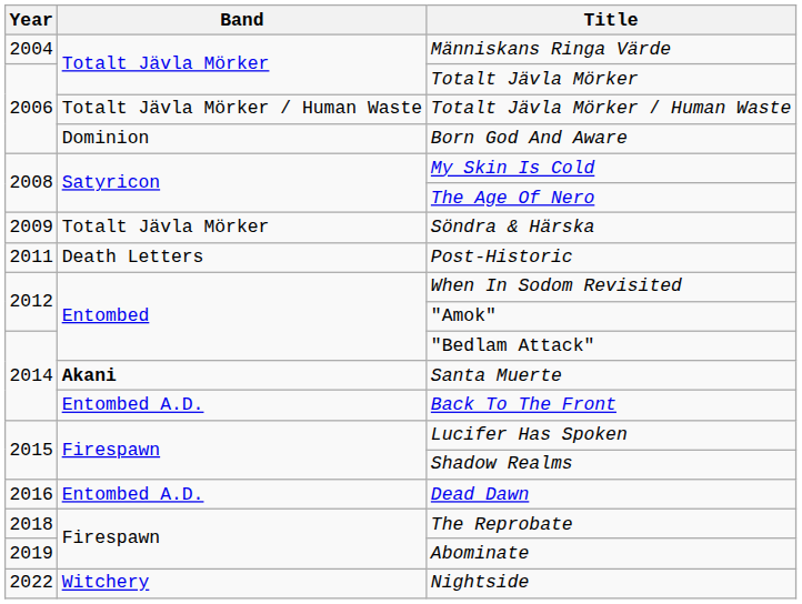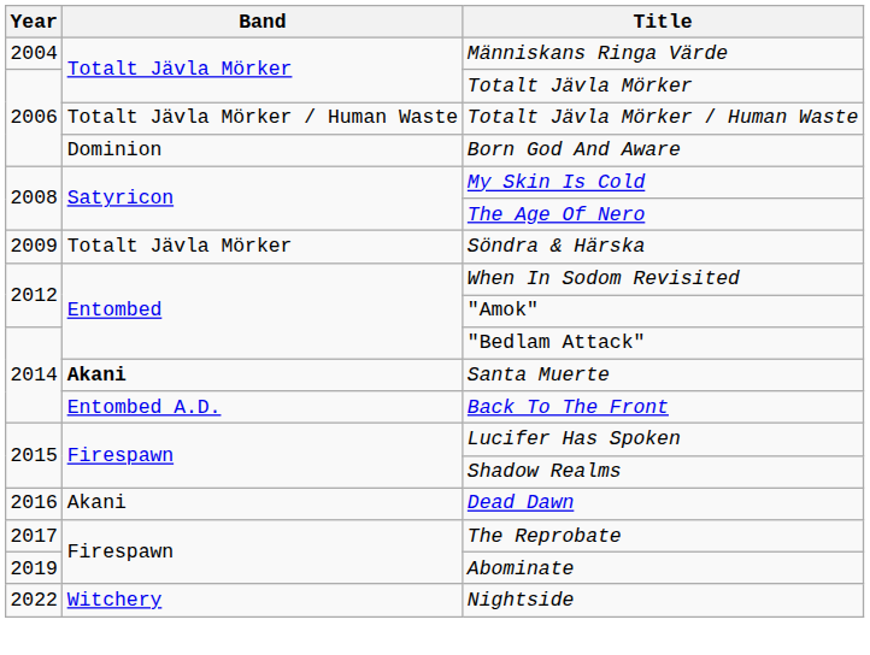- row: 2011 | Death Letters | Post-Historic
Dead Dawn | Band: Entombed A.D. -> Akani
The Reprobate | Year: 2018 -> 2017
